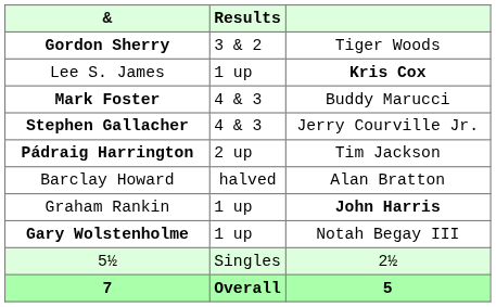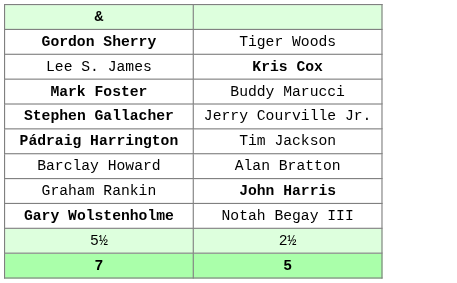- column: Results | 3 & 2 | 1 up | 4 & 3 | 4 & 3 | 2 up | halved | 1 up | 1 up | Singles | Overall
